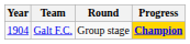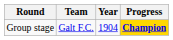columns swapped: Year <-> Round
